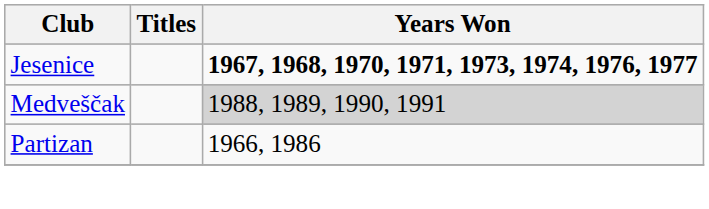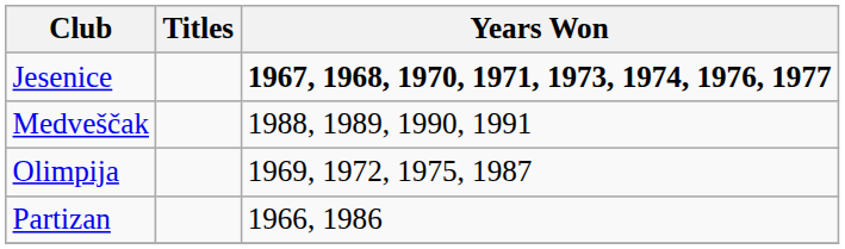Medveščak | Years Won: lightgrey background -> no background
+ row: Olimpija | 1969, 1972, 1975, 1987
